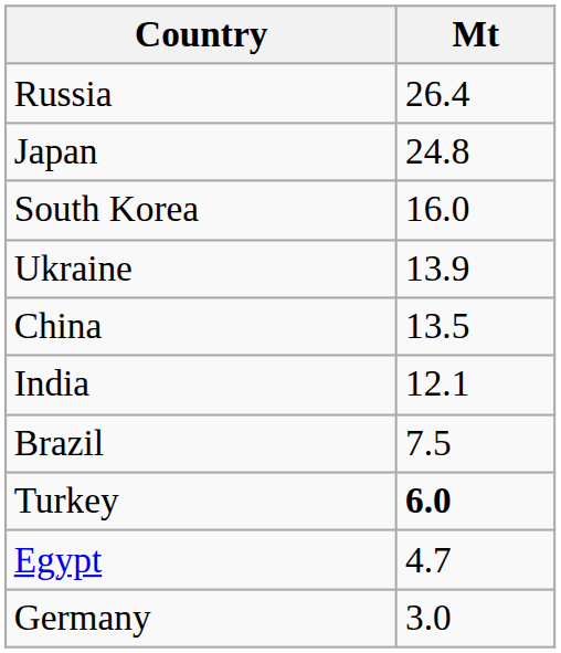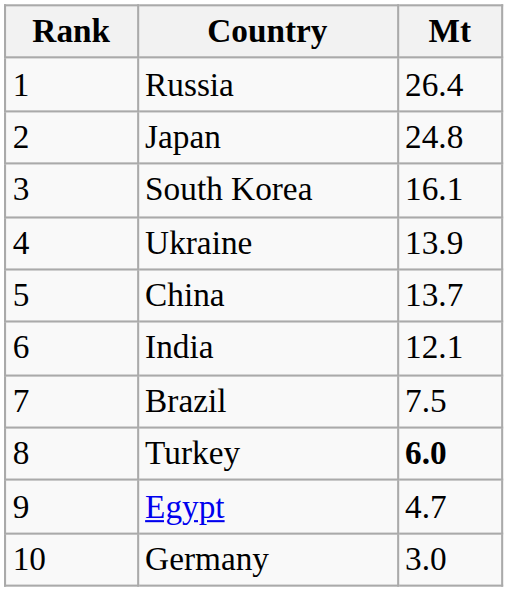+ column: Rank | 1 | 2 | 3 | 4 | 5 | 6 | 7 | 8 | 9 | 10
South Korea | Mt: 16.0 -> 16.1
China | Mt: 13.5 -> 13.7
